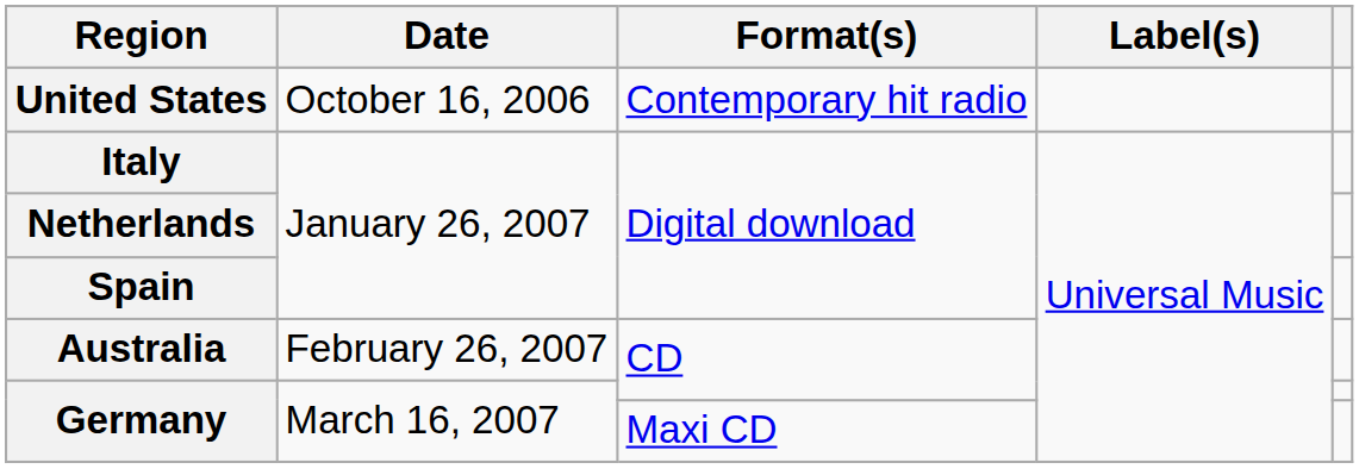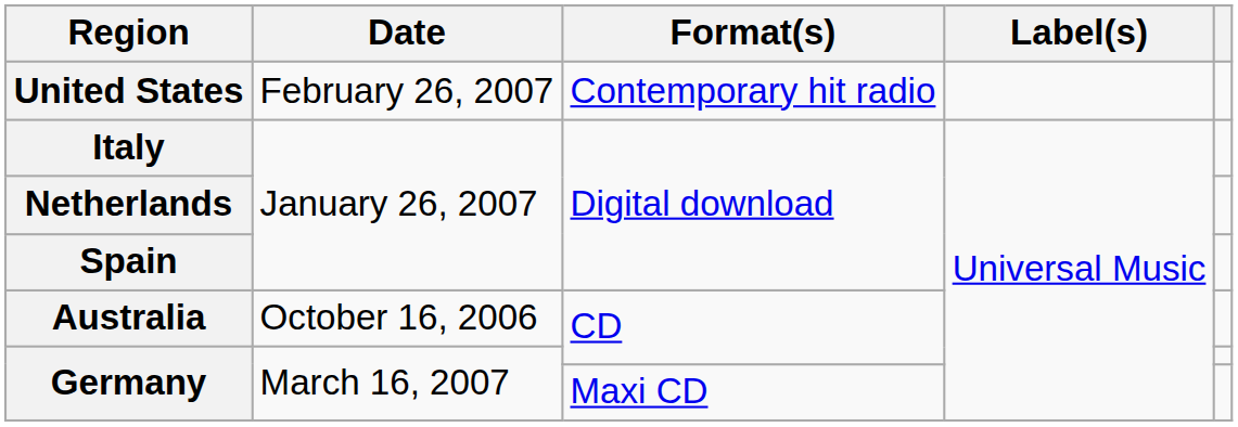United States | Date: October 16, 2006 -> February 26, 2007
Australia | Date: February 26, 2007 -> October 16, 2006
